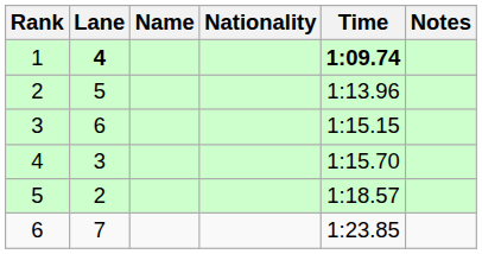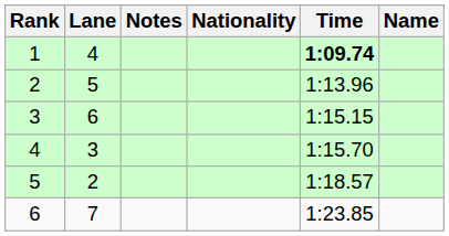columns swapped: Name <-> Notes
1 | Lane: bold -> normal
